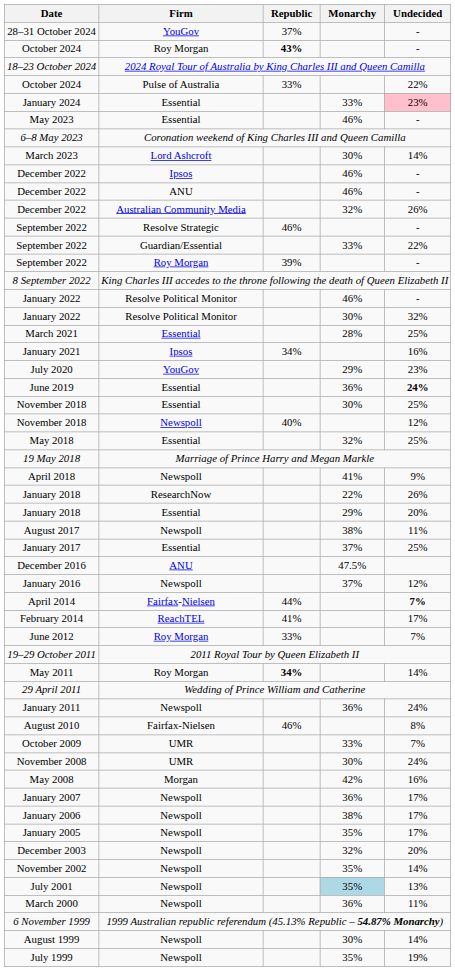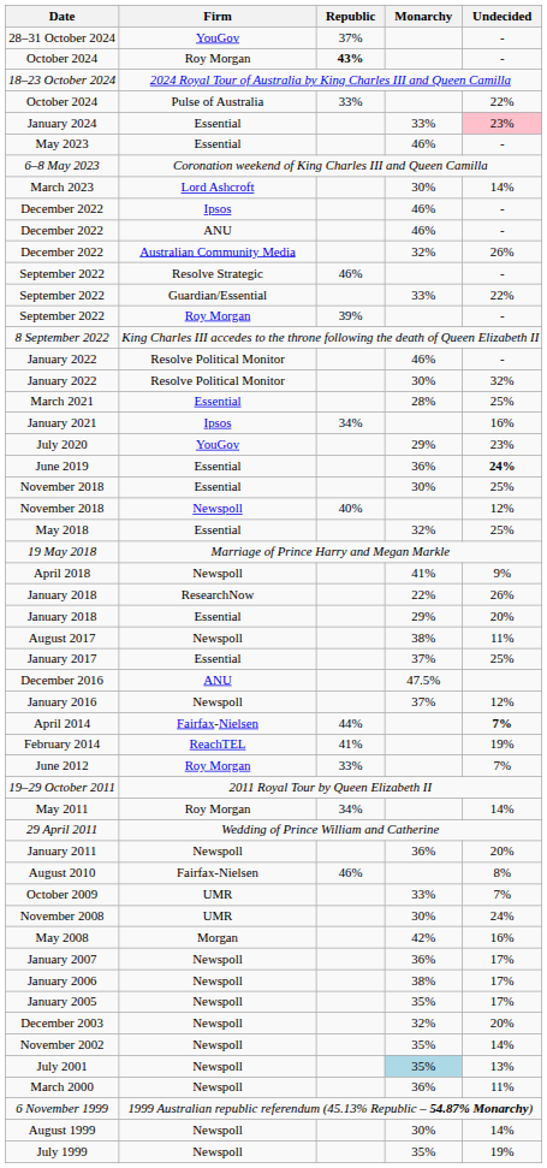February 2014 | Undecided: 17% -> 19%
May 2011 | Republic: bold -> normal
January 2011 | Undecided: 24% -> 20%
